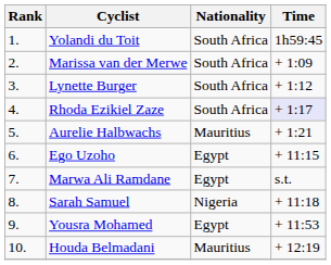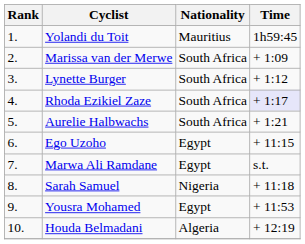Yolandi du Toit | Nationality: South Africa -> Mauritius
Aurelie Halbwachs | Nationality: Mauritius -> South Africa
Houda Belmadani | Nationality: Mauritius -> Algeria
